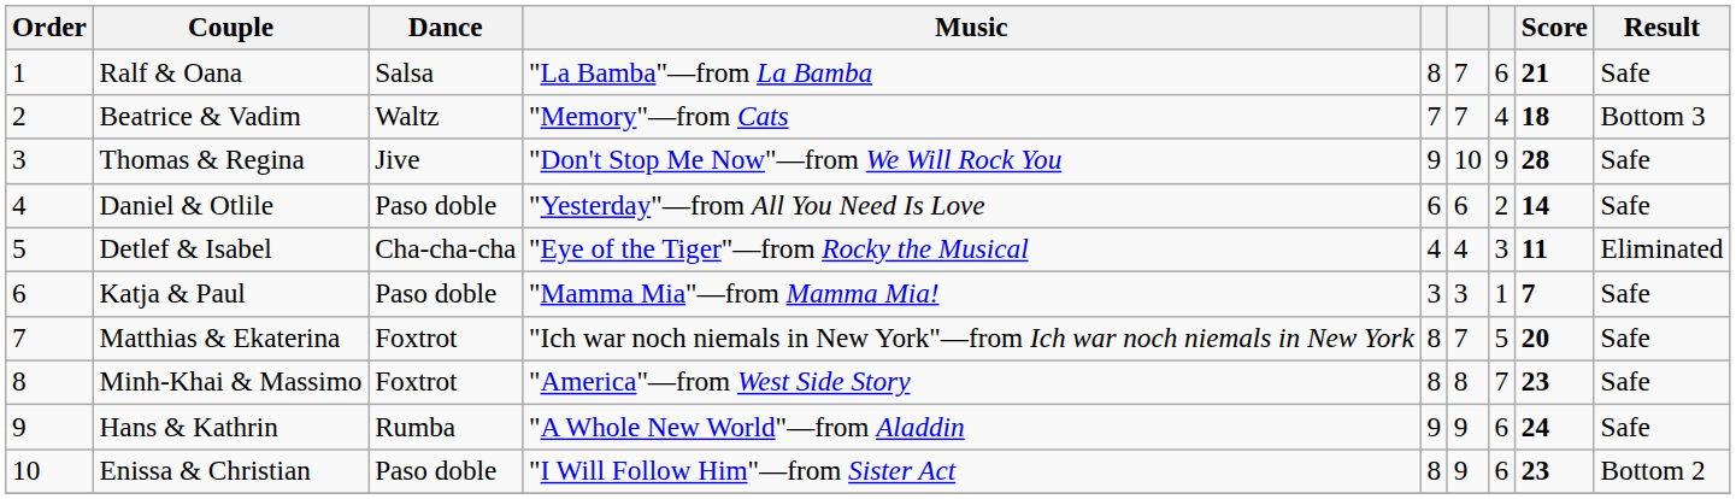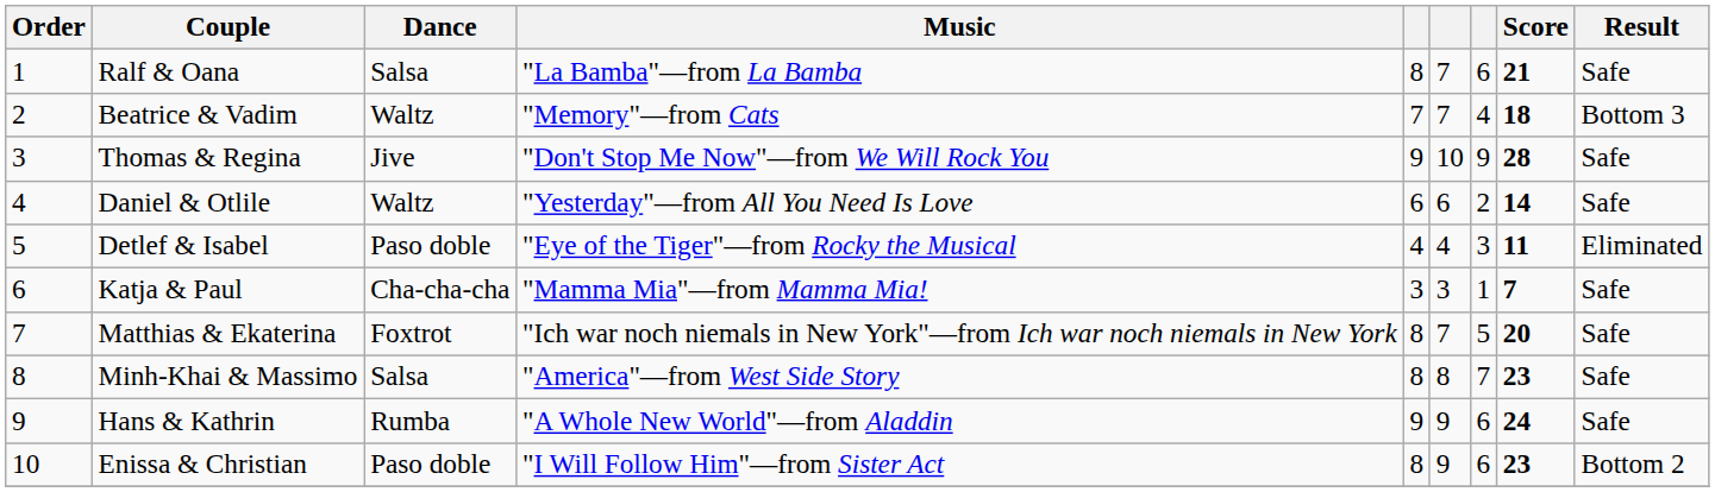Daniel & Otlile | Dance: Paso doble -> Waltz
Detlef & Isabel | Dance: Cha-cha-cha -> Paso doble
Katja & Paul | Dance: Paso doble -> Cha-cha-cha
Minh-Khai & Massimo | Dance: Foxtrot -> Salsa
